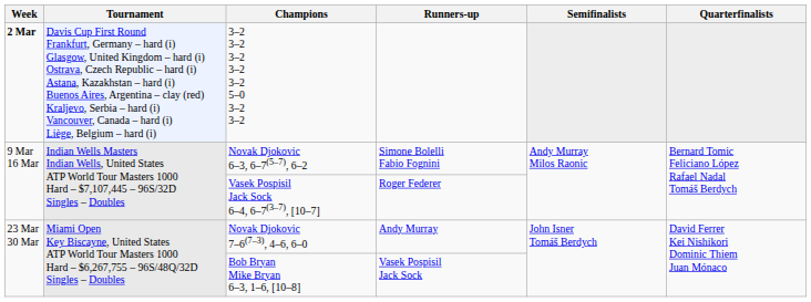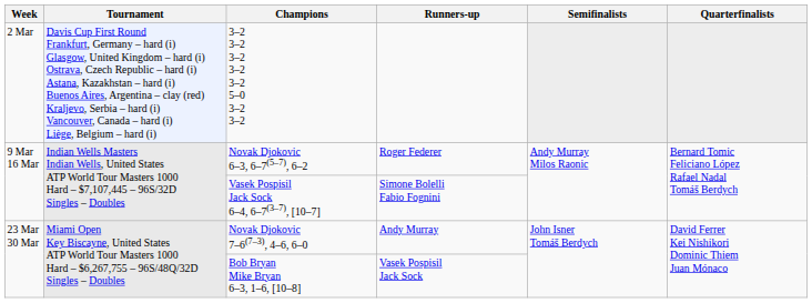3–2 3–2 3–2 3–2 3–2 5–0 3–2 3–2 | Week: bold -> normal
Novak Djokovic 6–3, 6–7(5–7), 6–2 | Runners-up: Simone Bolelli Fabio Fognini -> Roger Federer
Vasek Pospisil Jack Sock 6–4, 6–7(3–7), [10–7] | Runners-up: Roger Federer -> Simone Bolelli Fabio Fognini
